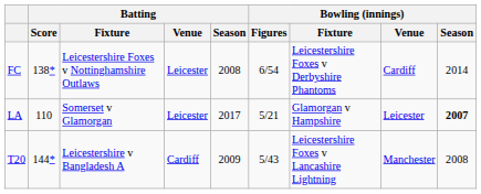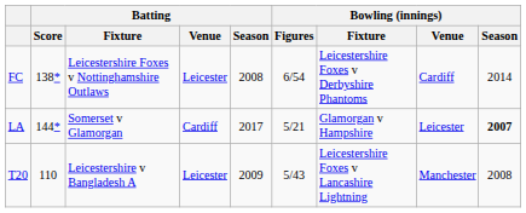LA | Batting / Score: 110 -> 144*
LA | Batting / Venue: Leicester -> Cardiff
T20 | Batting / Score: 144* -> 110
T20 | Batting / Venue: Cardiff -> Leicester
